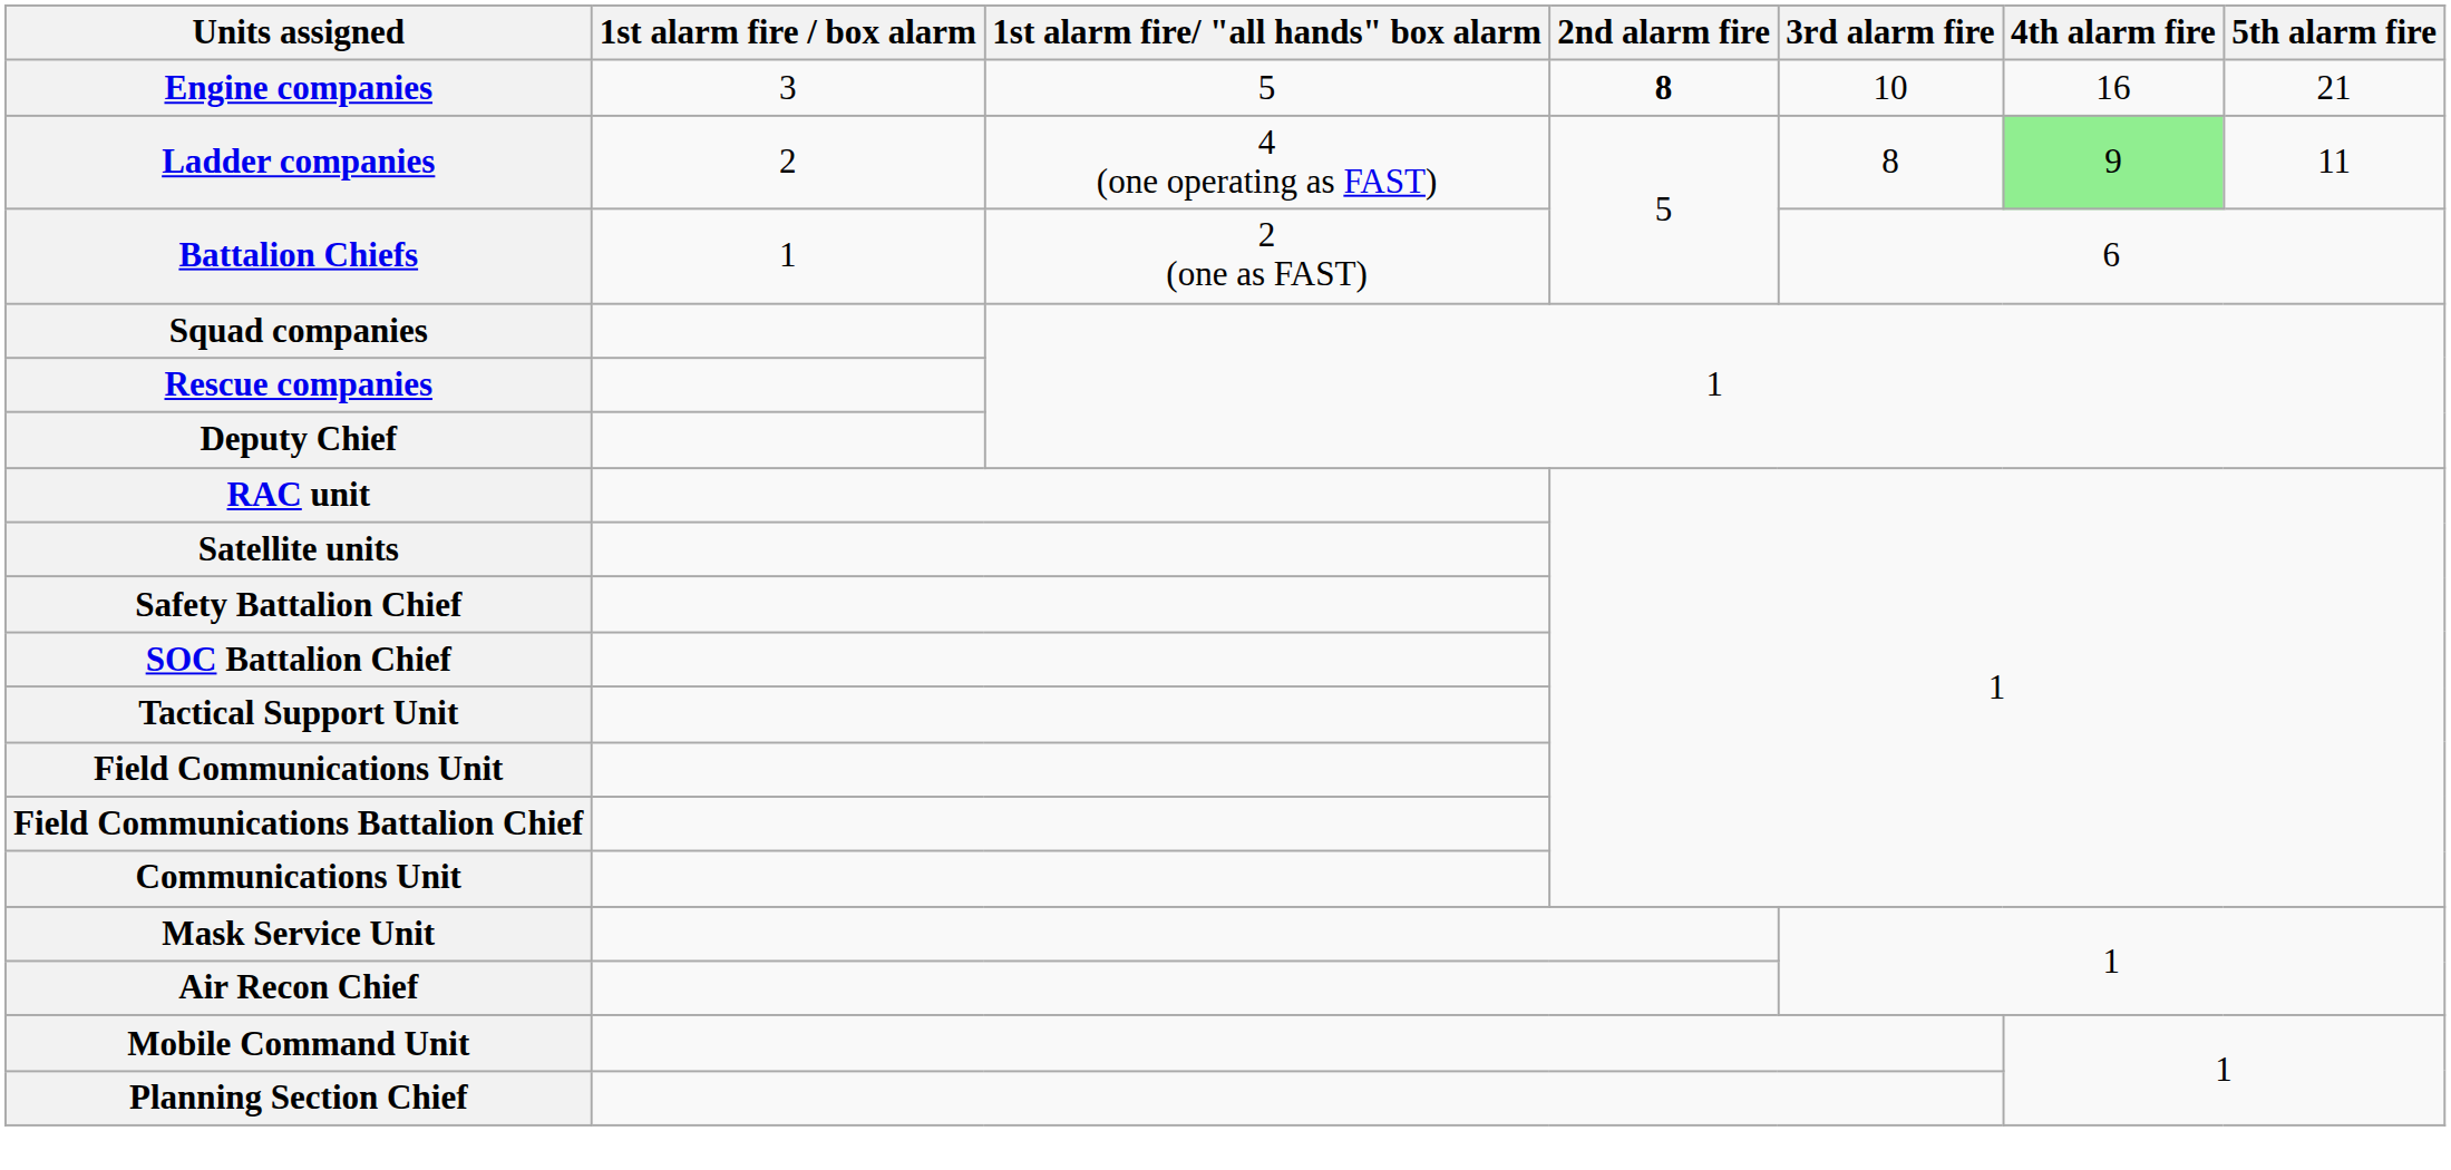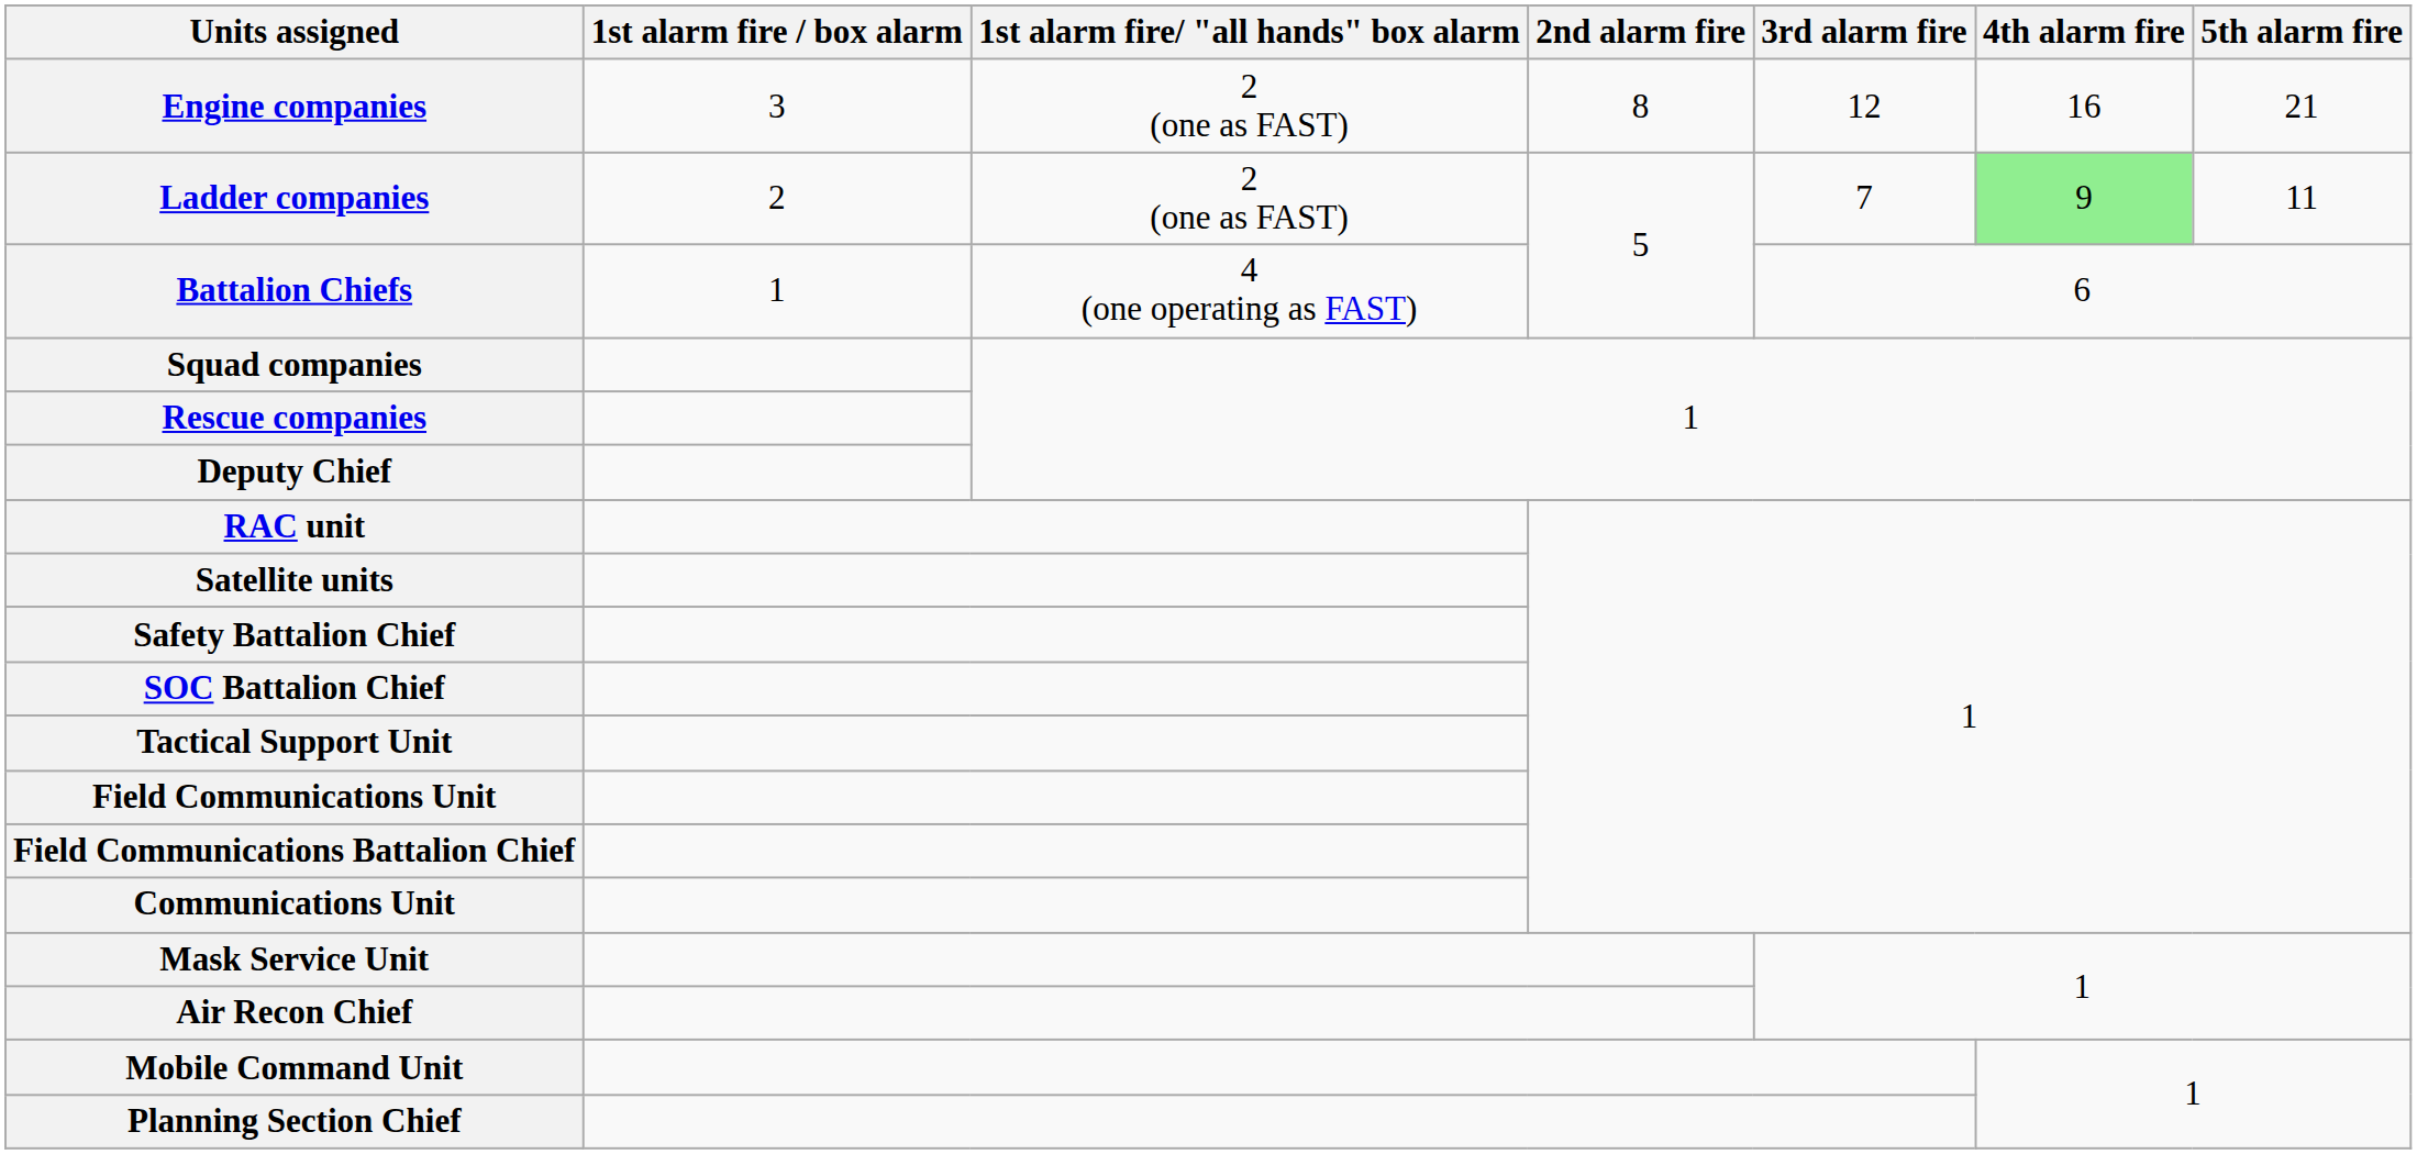Engine companies | 1st alarm fire/ "all hands" box alarm: 5 -> 2 (one as FAST)
Engine companies | 2nd alarm fire: bold -> normal
Engine companies | 3rd alarm fire: 10 -> 12
Ladder companies | 1st alarm fire/ "all hands" box alarm: 4 (one operating as FAST) -> 2 (one as FAST)
Ladder companies | 3rd alarm fire: 8 -> 7
Battalion Chiefs | 1st alarm fire/ "all hands" box alarm: 2 (one as FAST) -> 4 (one operating as FAST)
